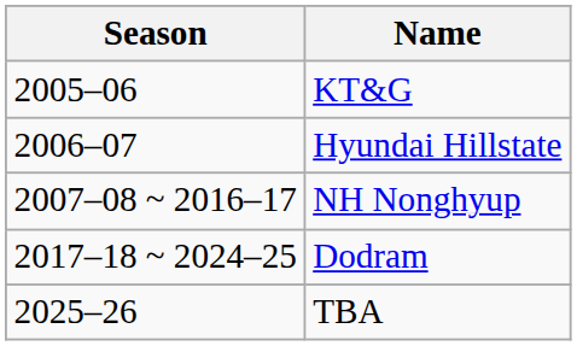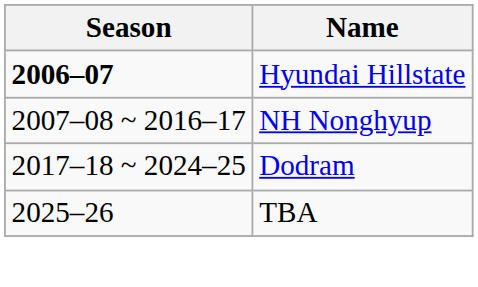- row: 2005–06 | KT&G
Hyundai Hillstate | Season: normal -> bold
